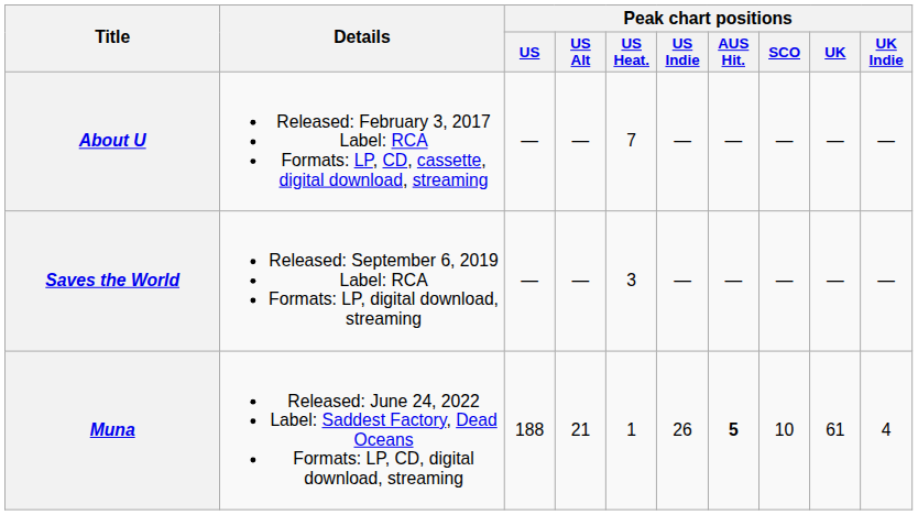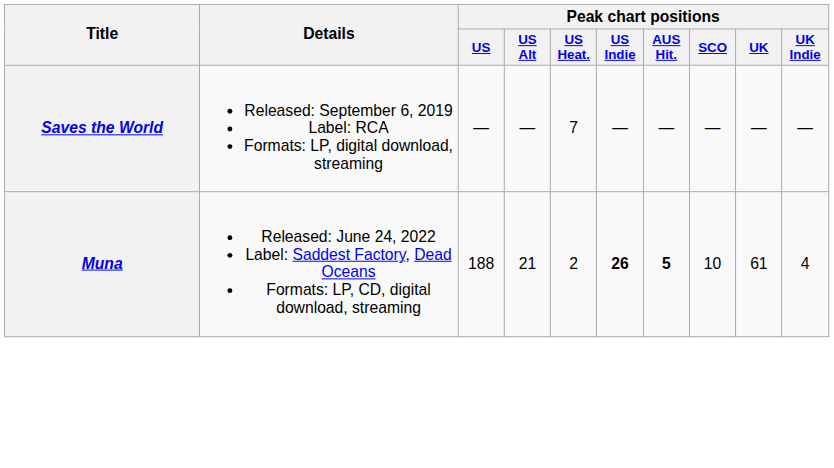- row: About U | Released: February 3, 2017 Label: RCA Formats: LP, CD, cassette, digital download, streaming | — | — | 7 | — | — | — | — | —
Saves the World | Peak chart positions / US Heat.: 3 -> 7
Muna | Peak chart positions / US Heat.: 1 -> 2
Muna | Peak chart positions / US Indie: normal -> bold
